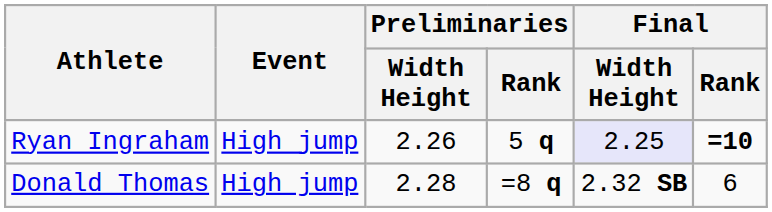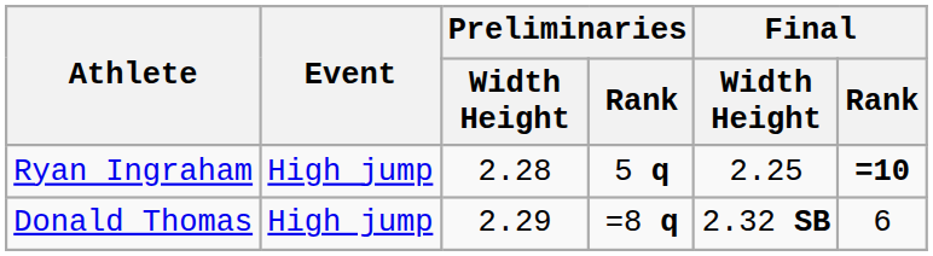Ryan Ingraham | Preliminaries / Width Height: 2.26 -> 2.28
Ryan Ingraham | Final / Width Height: lavender background -> no background
Donald Thomas | Preliminaries / Width Height: 2.28 -> 2.29
